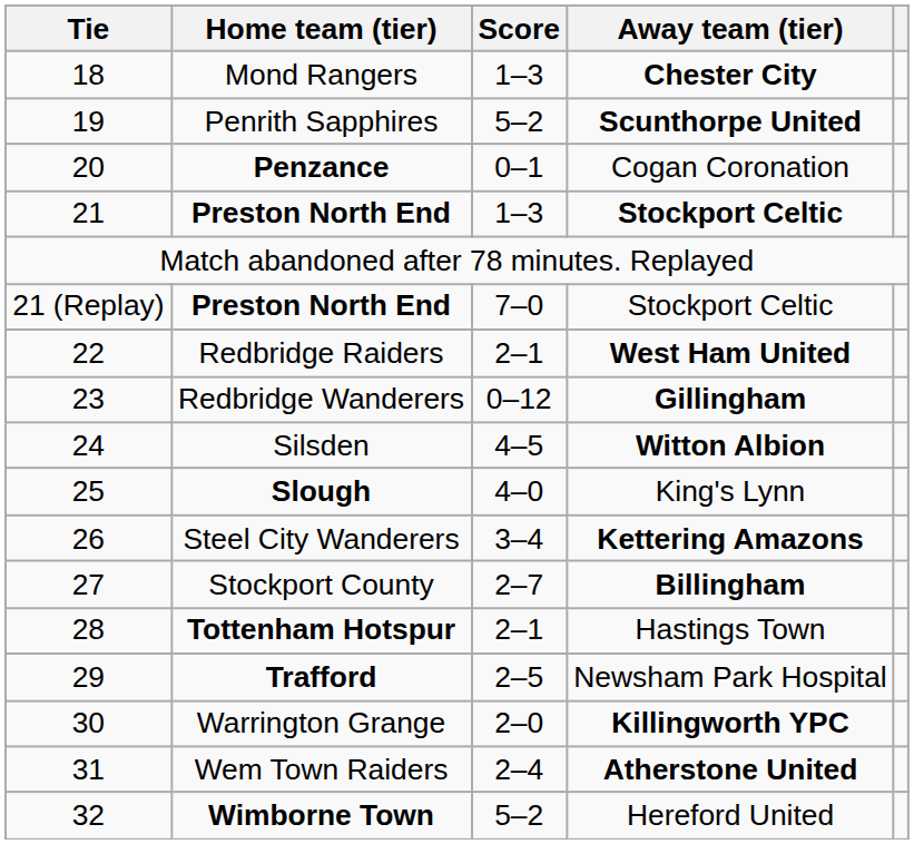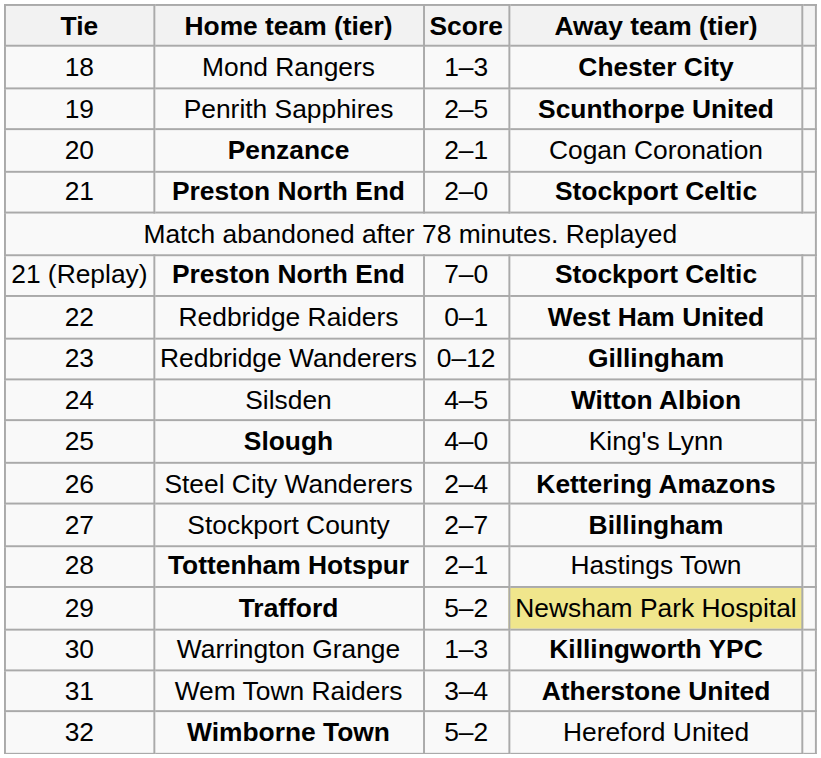Penrith Sapphires | Score: 5–2 -> 2–5
Penzance | Score: 0–1 -> 2–1
21 / Preston North End | Score: 1–3 -> 2–0
21 (Replay) / Preston North End | Away team (tier): normal -> bold
Redbridge Raiders | Score: 2–1 -> 0–1
Steel City Wanderers | Score: 3–4 -> 2–4
Trafford | Score: 2–5 -> 5–2
Trafford | Away team (tier): no background -> khaki background
Warrington Grange | Score: 2–0 -> 1–3
Wem Town Raiders | Score: 2–4 -> 3–4
